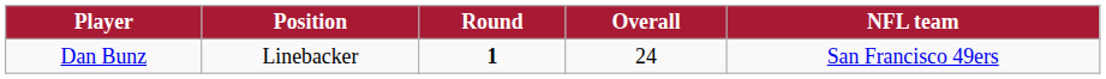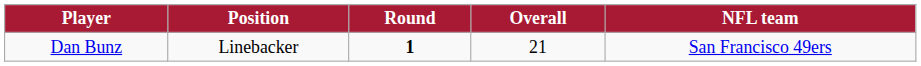Dan Bunz | Overall: 24 -> 21
